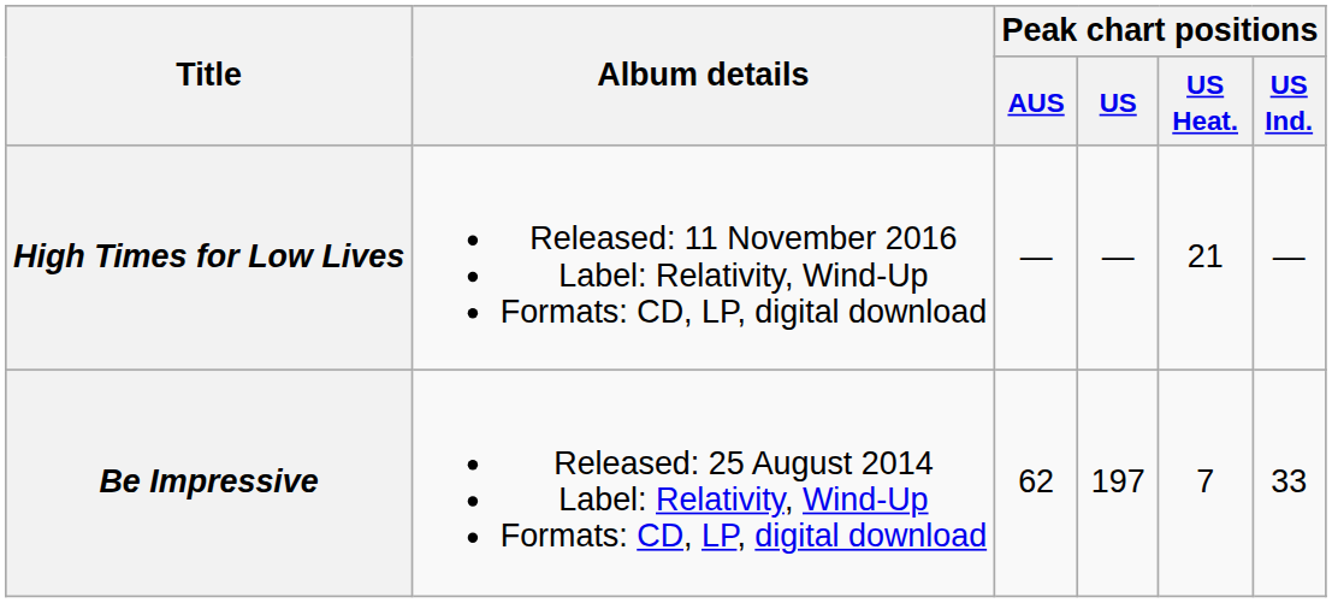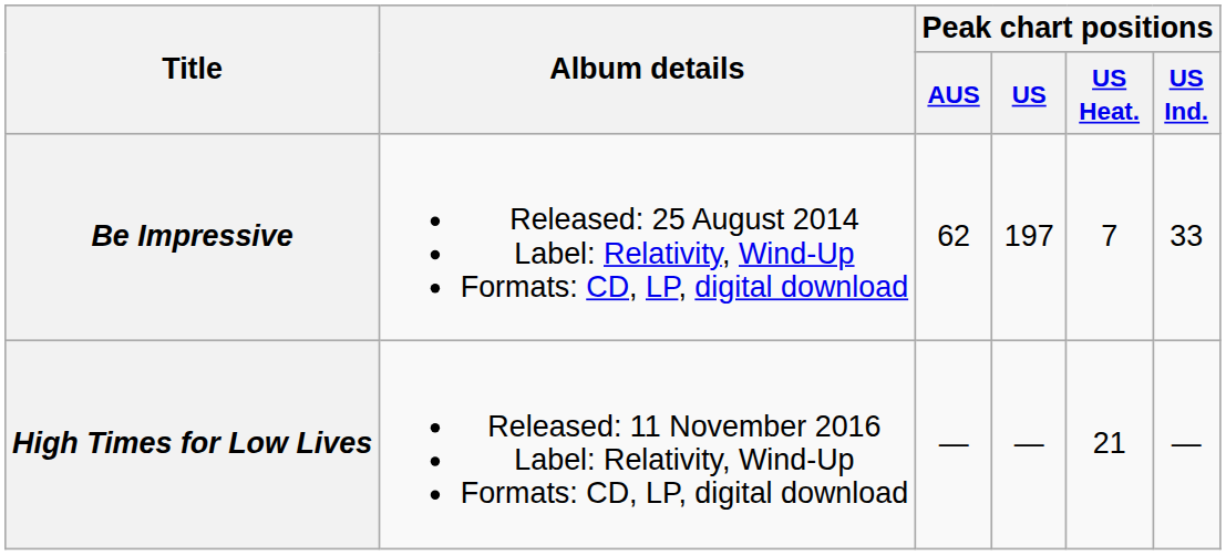rows swapped: Be Impressive <-> High Times for Low Lives
